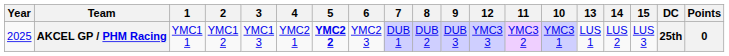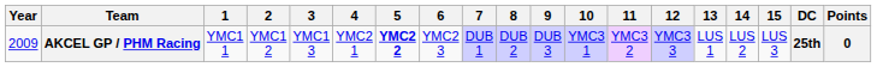columns swapped: 10 <-> 12
AKCEL GP / PHM Racing | Year: 2025 -> 2009
